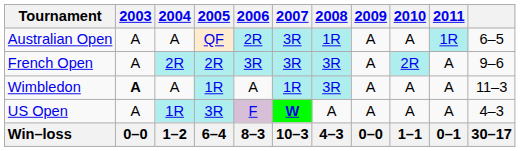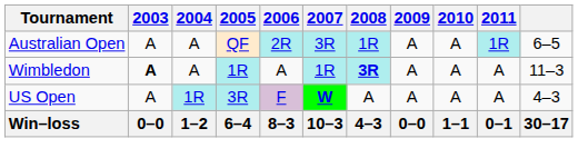- row: French Open | A | 2R | 2R | 3R | 3R | 3R | A | 2R | A | 9–6
Wimbledon | 2008: normal -> bold
